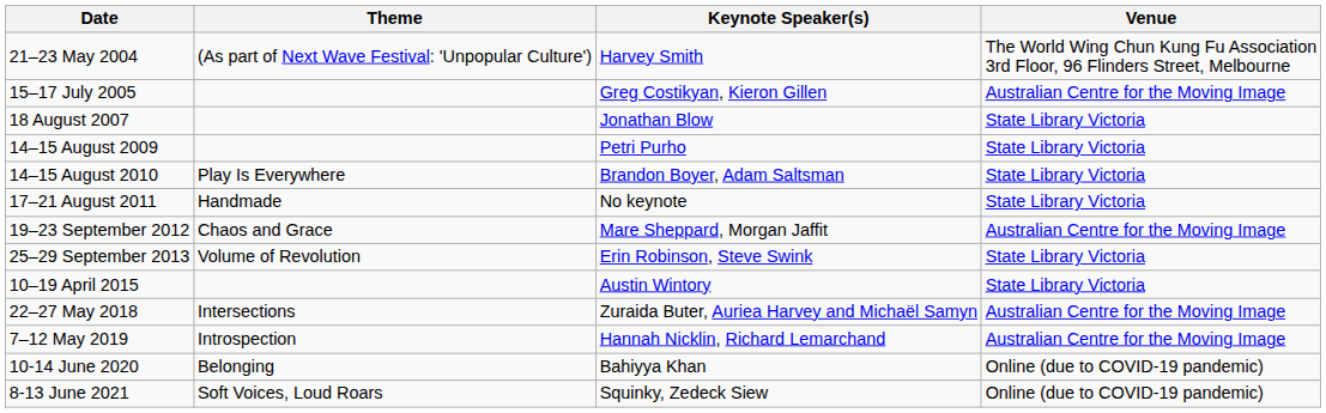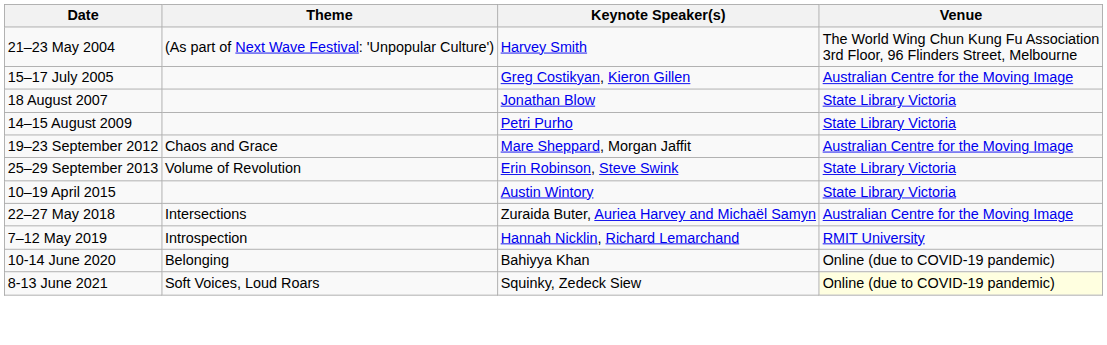- row: 14–15 August 2010 | Play Is Everywhere | Brandon Boyer, Adam Saltsman | State Library Victoria
- row: 17–21 August 2011 | Handmade | No keynote | State Library Victoria
7–12 May 2019 | Venue: Australian Centre for the Moving Image -> RMIT University
8-13 June 2021 | Venue: no background -> lightyellow background
